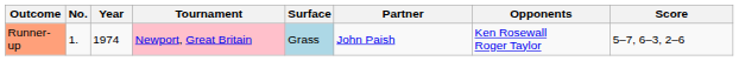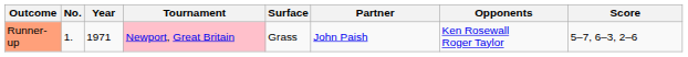Runner-up | Year: 1974 -> 1971
Runner-up | Surface: lightblue background -> no background
